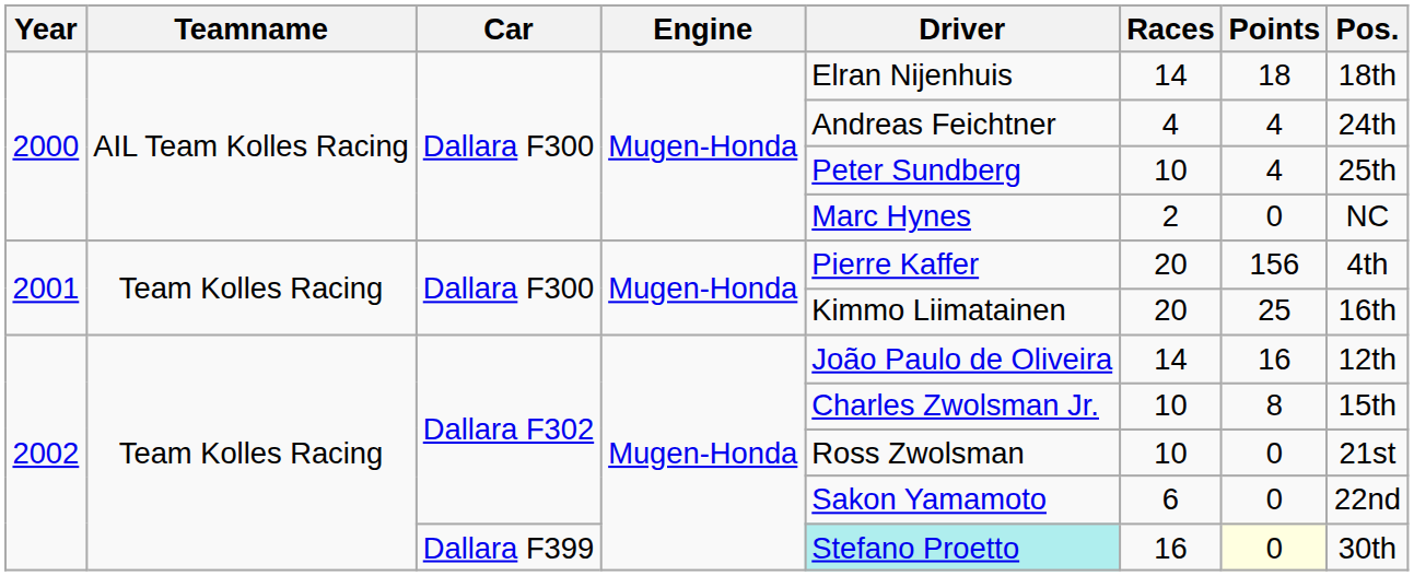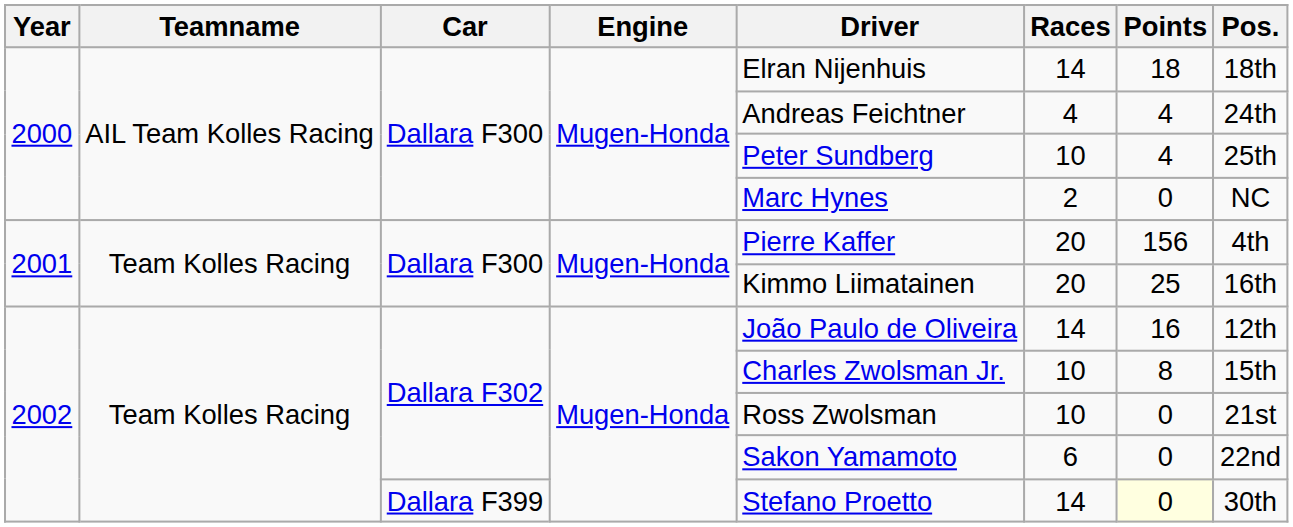2002 / Dallara F399 | Driver: paleturquoise background -> no background
2002 / Dallara F399 | Races: 16 -> 14
